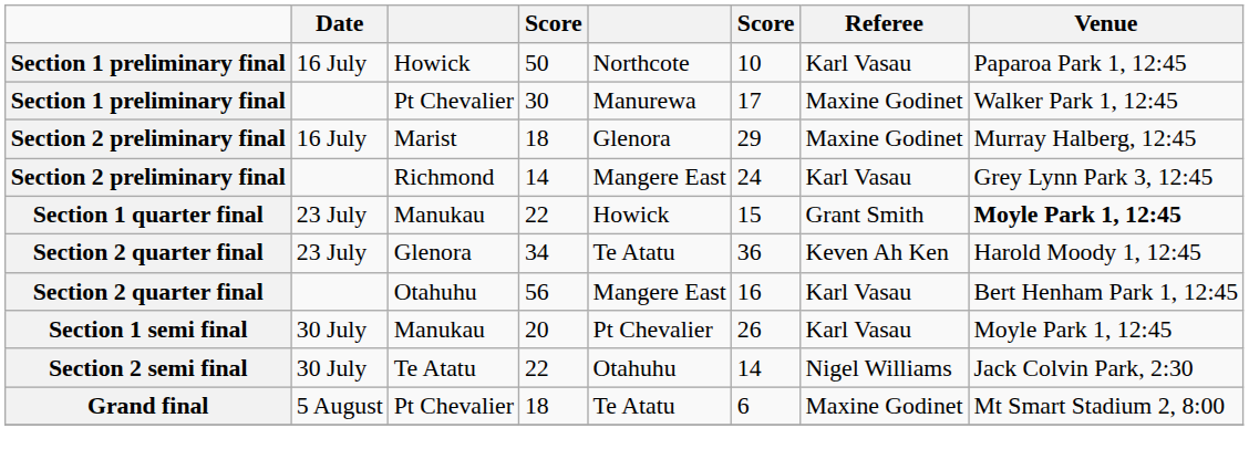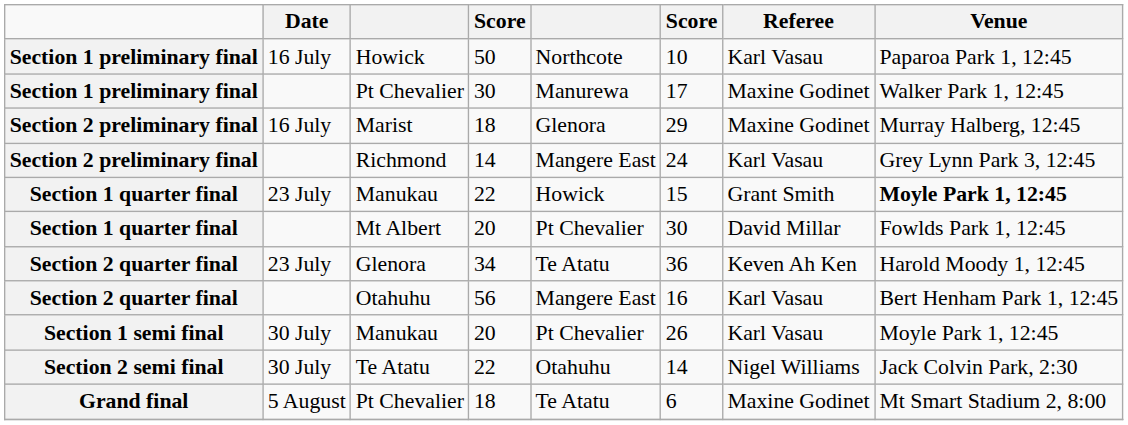+ row: Section 1 quarter final | Mt Albert | 20 | Pt Chevalier | 30 | David Millar | Fowlds Park 1, 12:45
